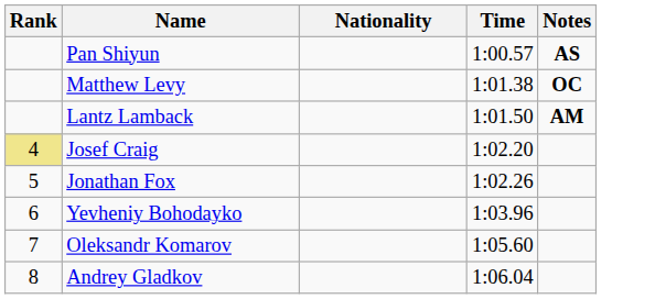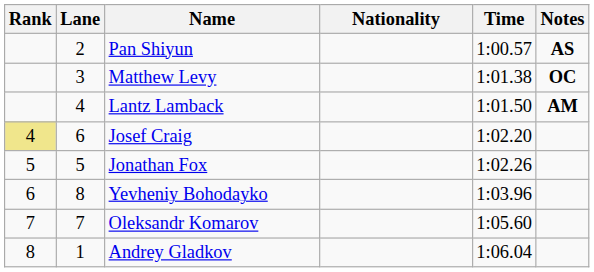+ column: Lane | 2 | 3 | 4 | 6 | 5 | 8 | 7 | 1
